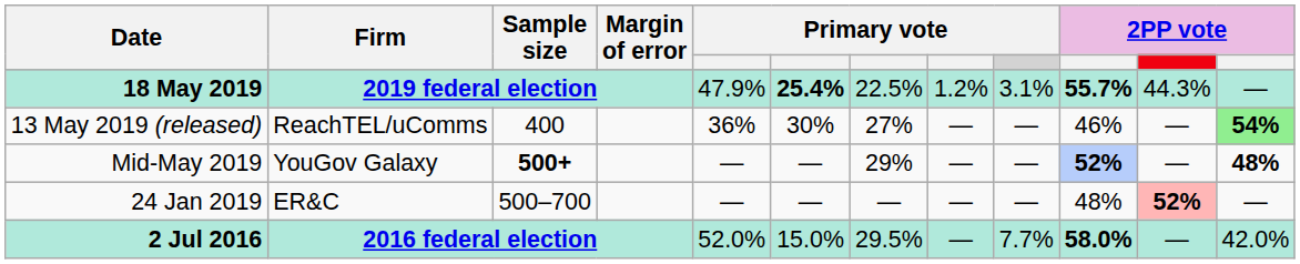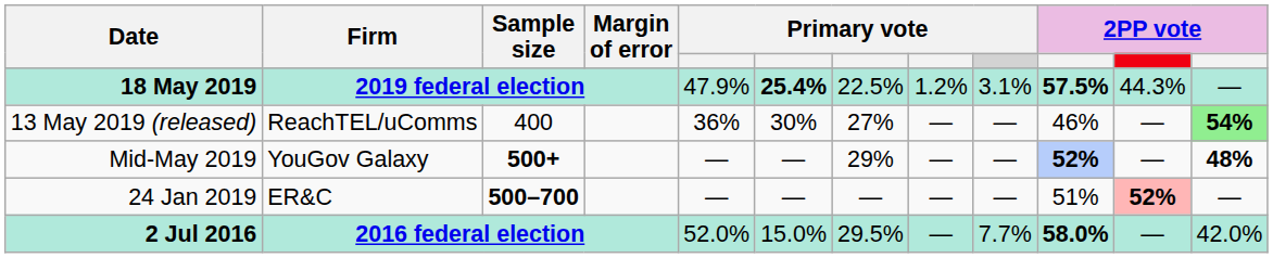18 May 2019 | column 10: 55.7% -> 57.5%
24 Jan 2019 | Sample size: normal -> bold
24 Jan 2019 | column 10: 48% -> 51%
